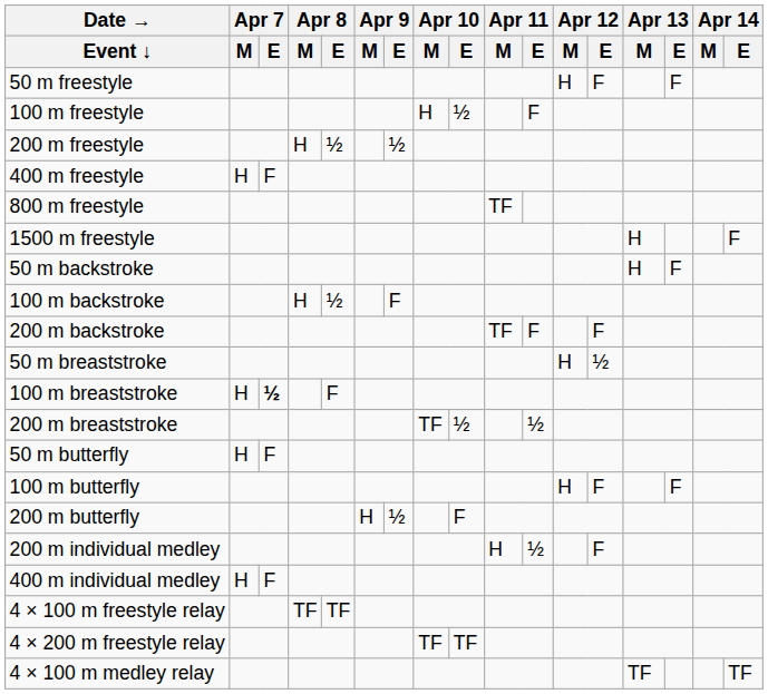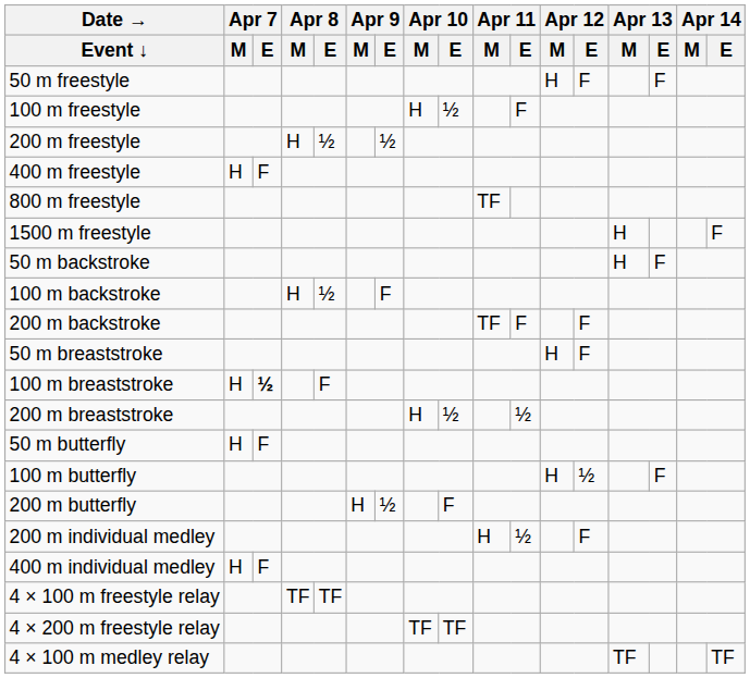50 m breaststroke | Apr 12 / E: ½ -> F
200 m breaststroke | Apr 10 / M: TF -> H
100 m butterfly | Apr 12 / E: F -> ½
